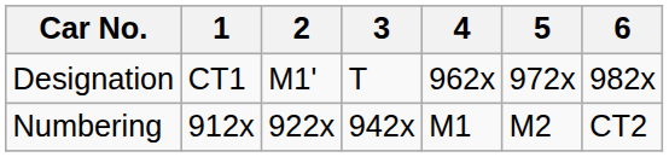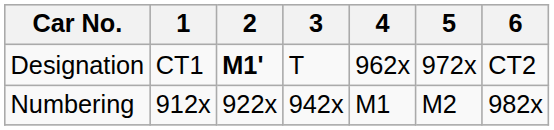Designation | 2: normal -> bold
Designation | 6: 982x -> CT2
Numbering | 6: CT2 -> 982x
